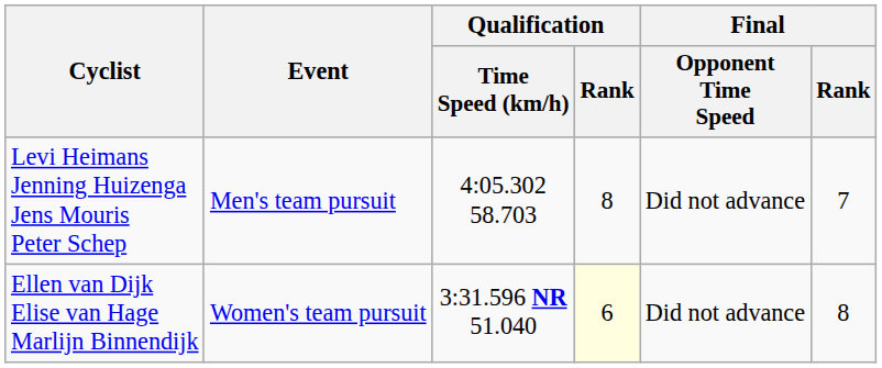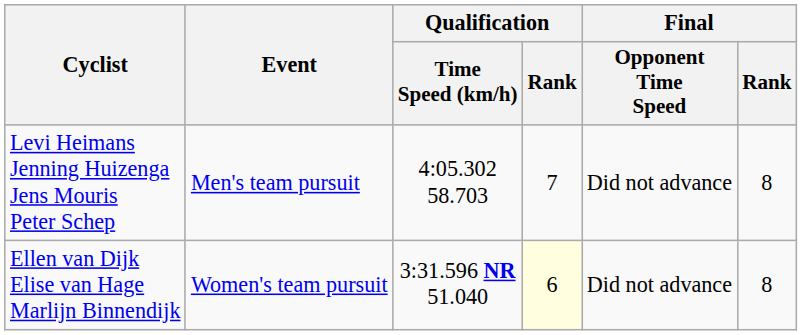Levi Heimans Jenning Huizenga Jens Mouris Peter Schep | Qualification / Rank: 8 -> 7
Levi Heimans Jenning Huizenga Jens Mouris Peter Schep | Final / Rank: 7 -> 8
